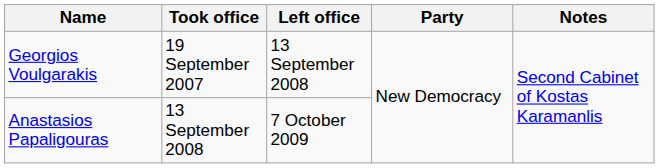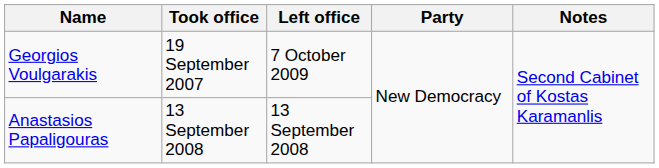Georgios Voulgarakis | Left office: 13 September 2008 -> 7 October 2009
Anastasios Papaligouras | Left office: 7 October 2009 -> 13 September 2008
